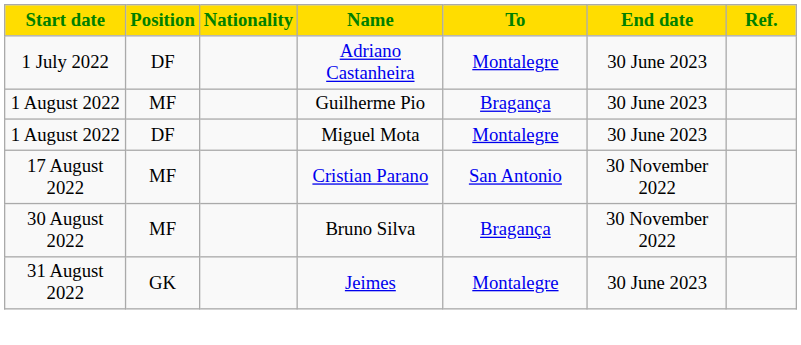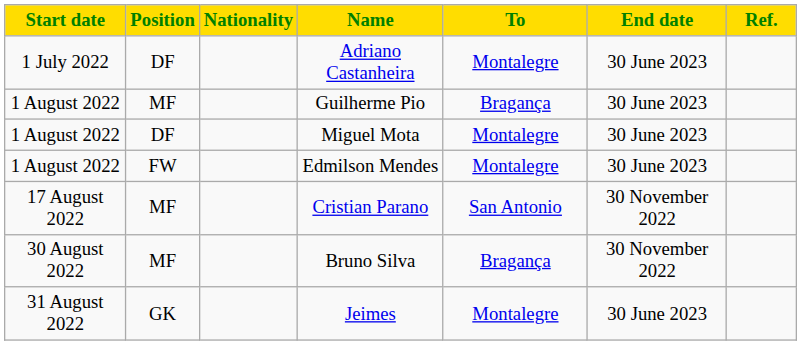+ row: 1 August 2022 | FW | Edmilson Mendes | Montalegre | 30 June 2023
